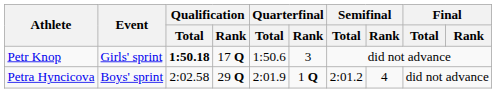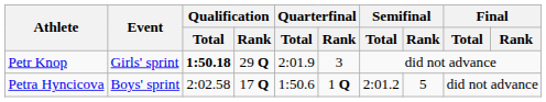Petr Knop | Qualification / Rank: 17 Q -> 29 Q
Petr Knop | Quarterfinal / Total: 1:50.6 -> 2:01.9
Petra Hyncicova | Qualification / Rank: 29 Q -> 17 Q
Petra Hyncicova | Quarterfinal / Total: 2:01.9 -> 1:50.6
Petra Hyncicova | Semifinal / Rank: 4 -> 5
